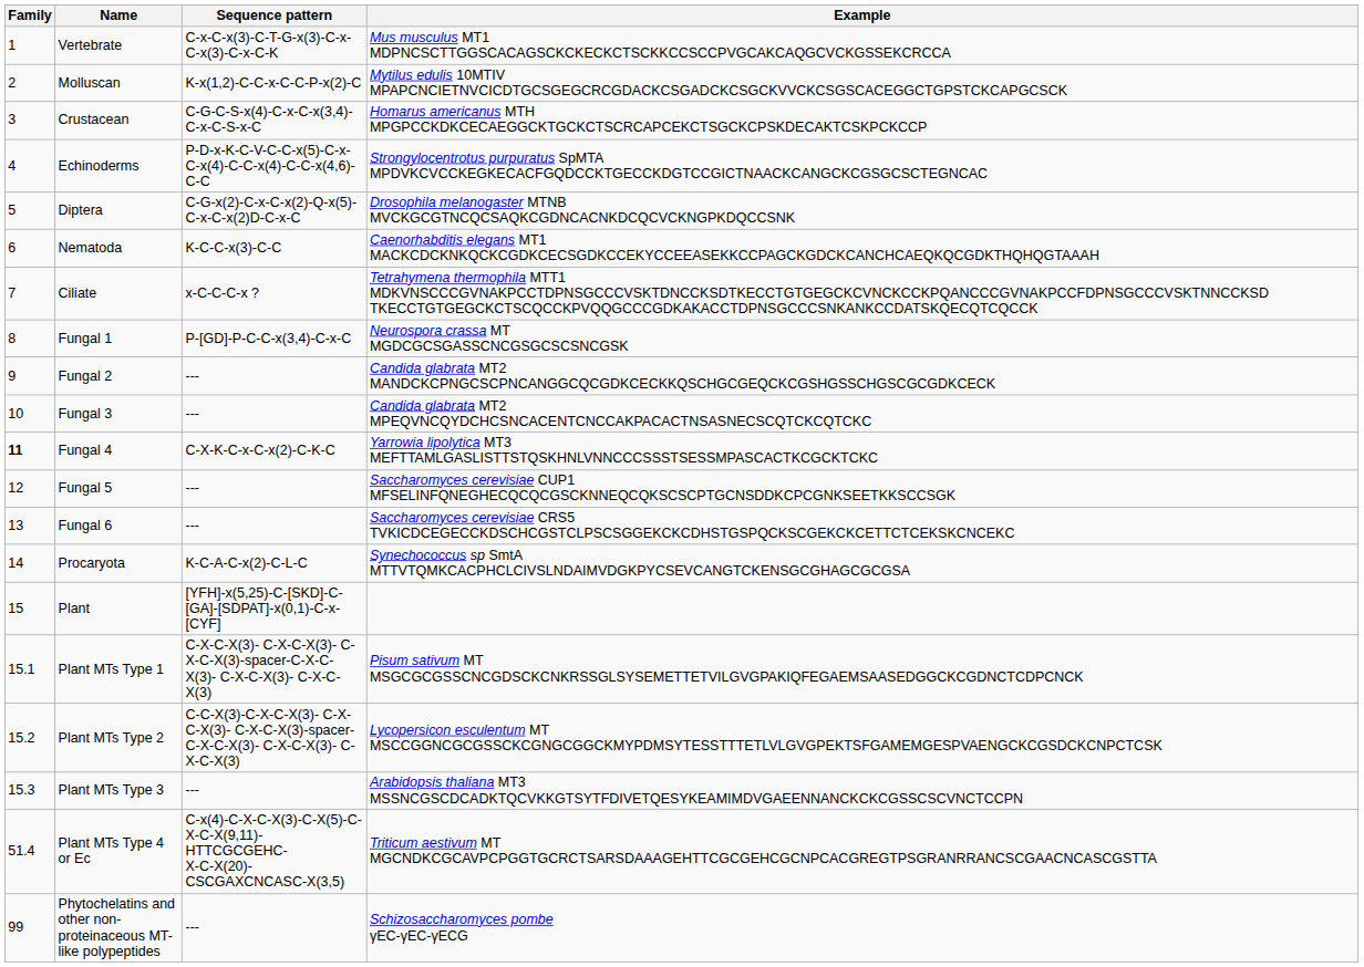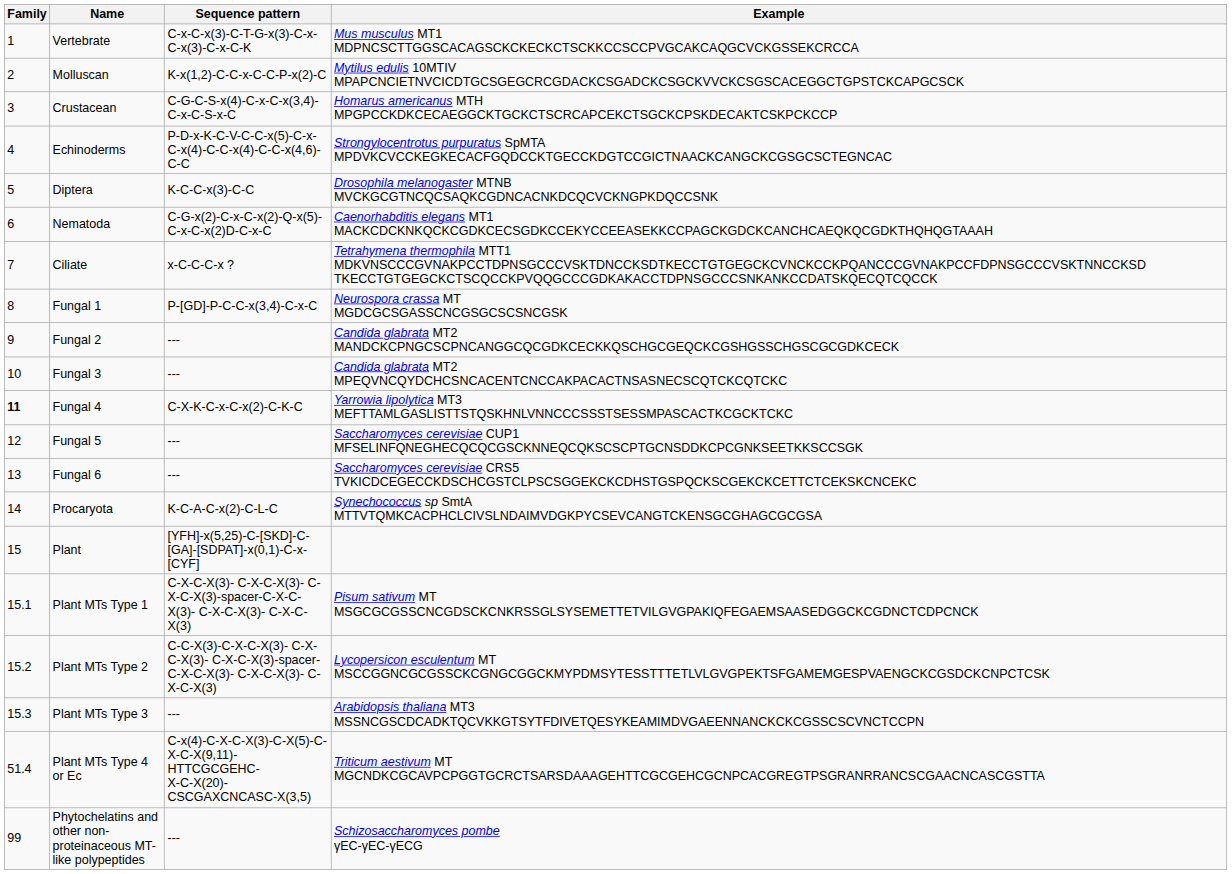Diptera | Sequence pattern: C-G-x(2)-C-x-C-x(2)-Q-x(5)-C-x-C-x(2)D-C-x-C -> K-C-C-x(3)-C-C
Nematoda | Sequence pattern: K-C-C-x(3)-C-C -> C-G-x(2)-C-x-C-x(2)-Q-x(5)-C-x-C-x(2)D-C-x-C
